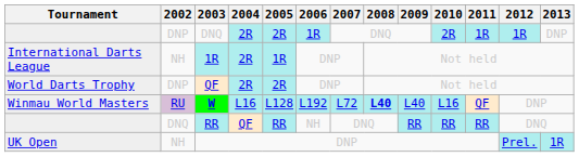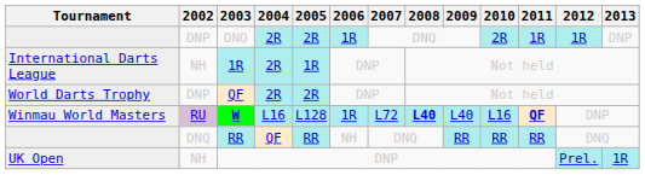W | 2006: L192 -> 1R
W | 2011: normal -> bold
